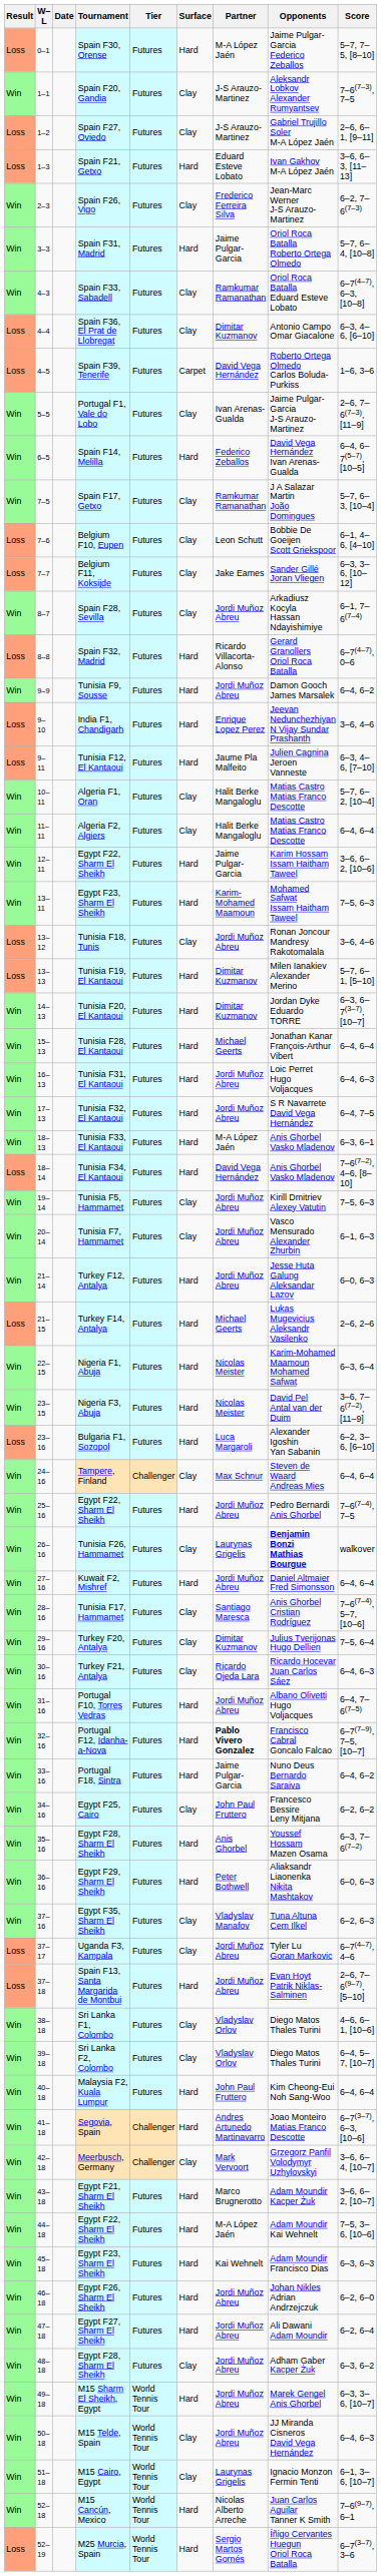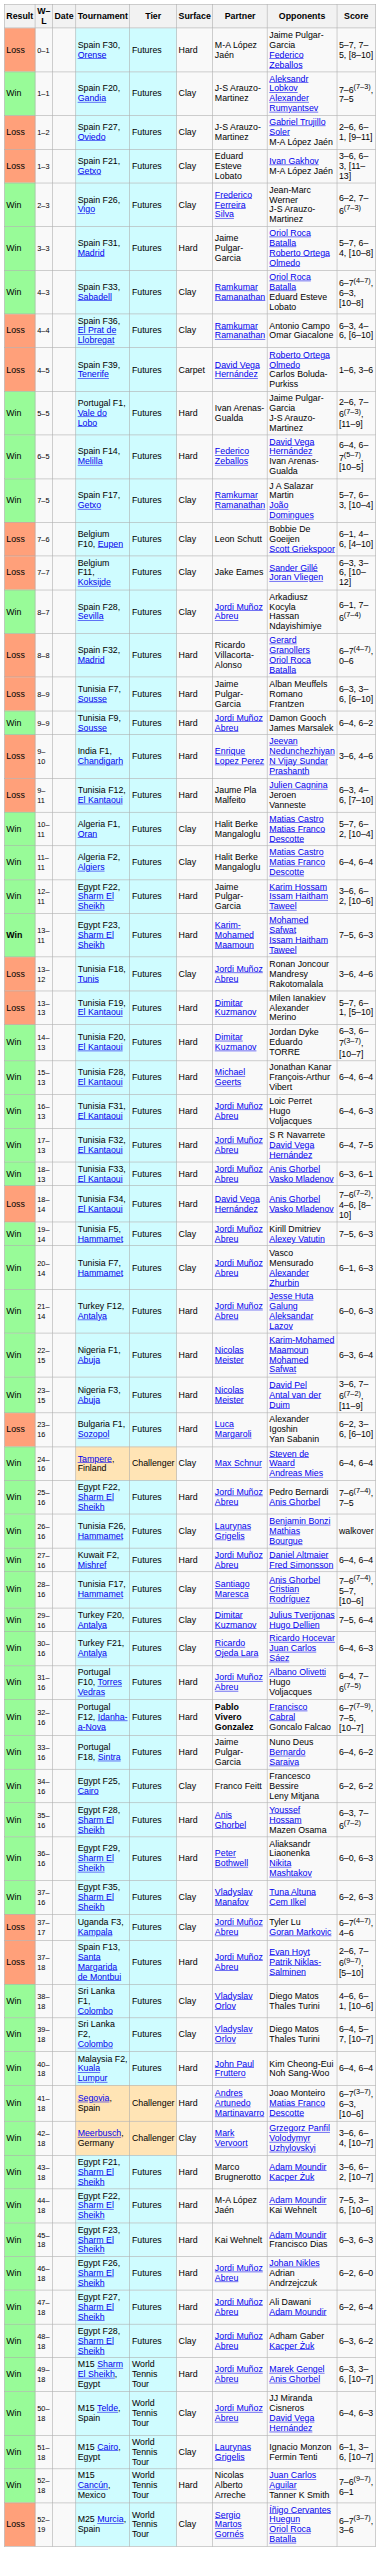Spain F21, Getxo | Surface: Hard -> Clay
Spain F36, El Prat de Llobregat | Partner: Dimitar Kuzmanov -> Ramkumar Ramanathan
Portugal F1, Vale do Lobo | Surface: Clay -> Hard
+ row: Loss | 8–9 | Tunisia F7, Sousse | Futures | Hard | Jaime Pulgar-Garcia | Alban Meuffels Romano Frantzen | 6–3, 3–6, [6–10]
13–11 / Egypt F23, Sharm El Sheikh | Result: normal -> bold
Tunisia F33, El Kantaoui | Partner: M-A López Jaén -> Jordi Muñoz Abreu
- row: Loss | 21–15 | Turkey F14, Antalya | Futures | Hard | Michael Geerts | Lukas Mugevicius Aleksandr Vasilenko | 2–6, 2–6
Tunisia F26, Hammamet | Opponents: bold -> normal
Egypt F25, Cairo | Partner: John Paul Fruttero -> Franco Feitt
M25 Murcia, Spain | Surface: Hard -> Clay
